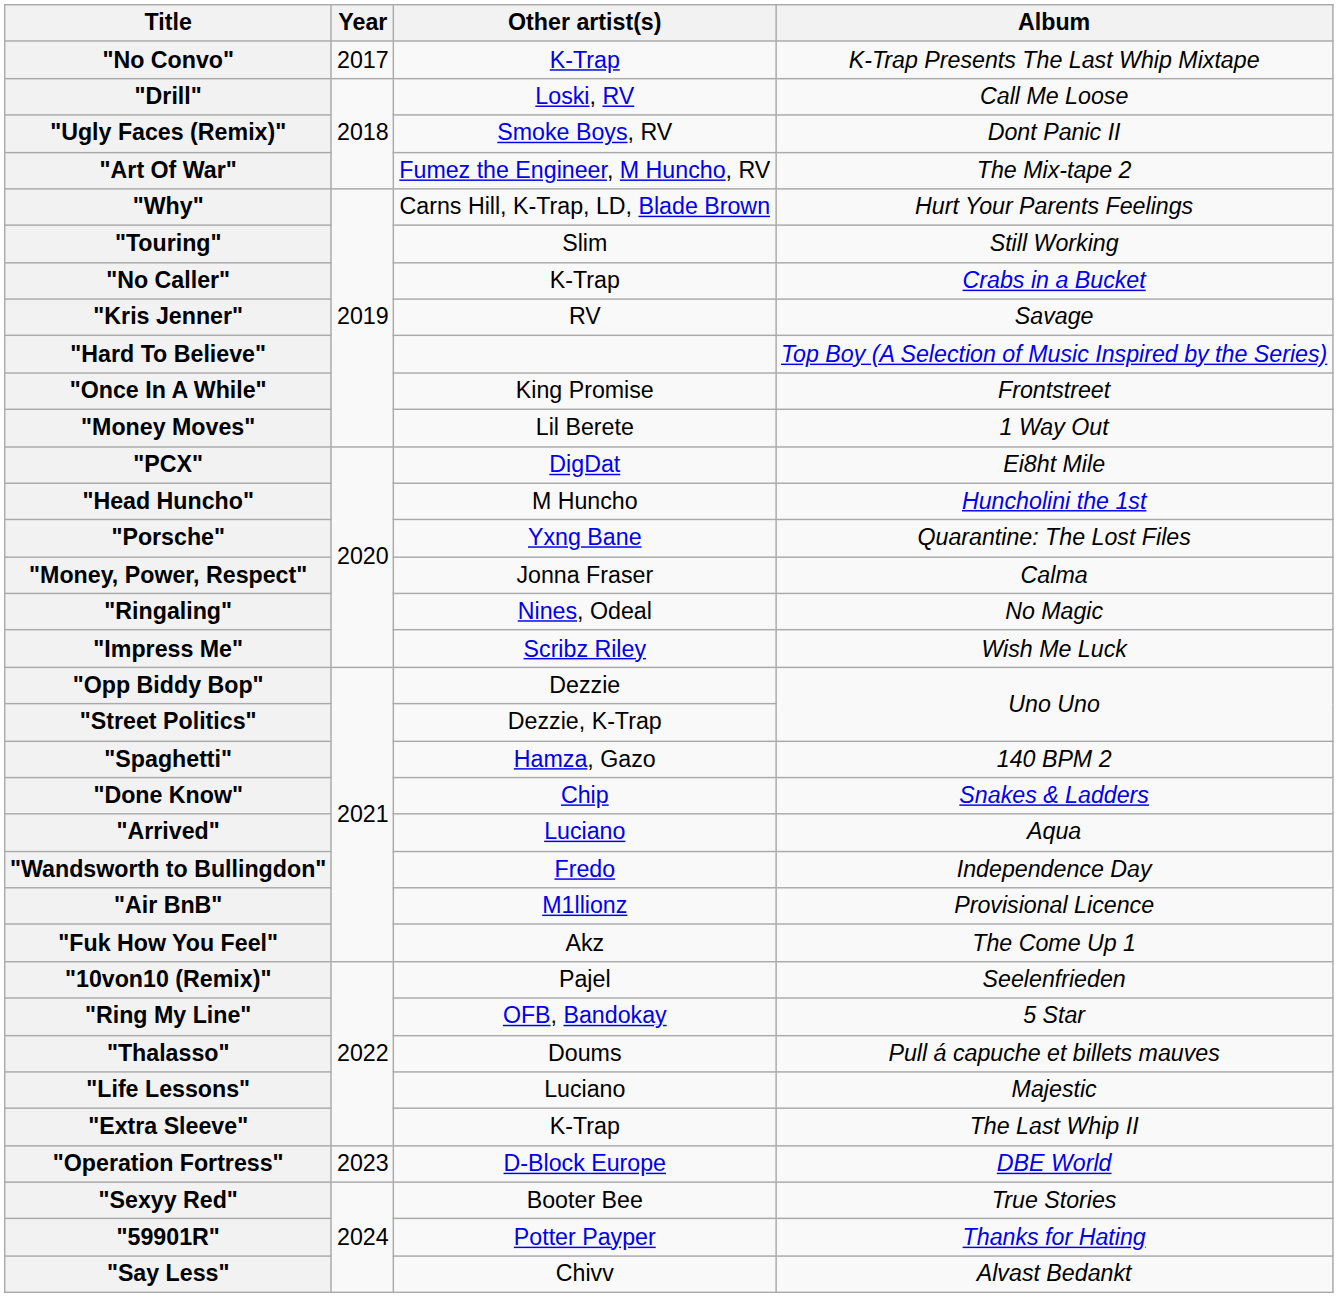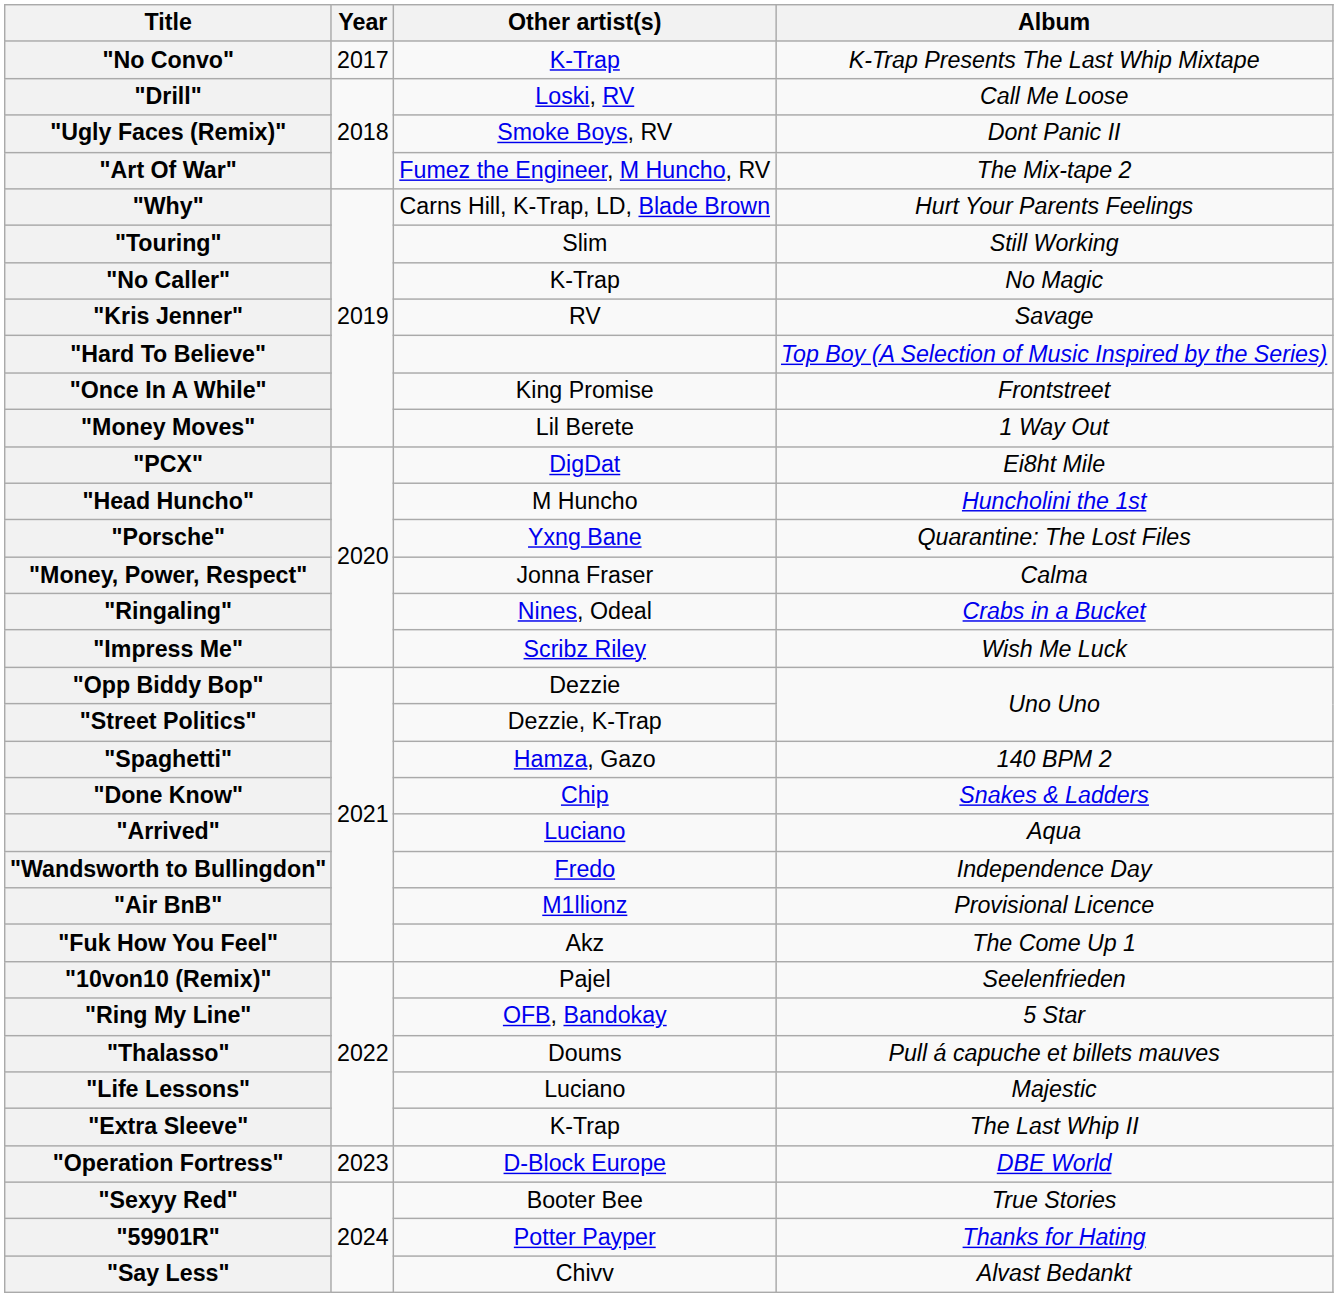"No Caller" | Album: Crabs in a Bucket -> No Magic
"Ringaling" | Album: No Magic -> Crabs in a Bucket
